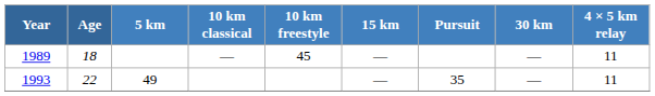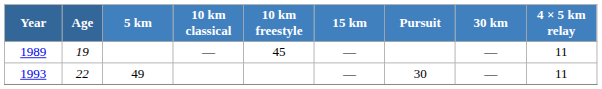1989 | Age: 18 -> 19
1993 | Pursuit: 35 -> 30
